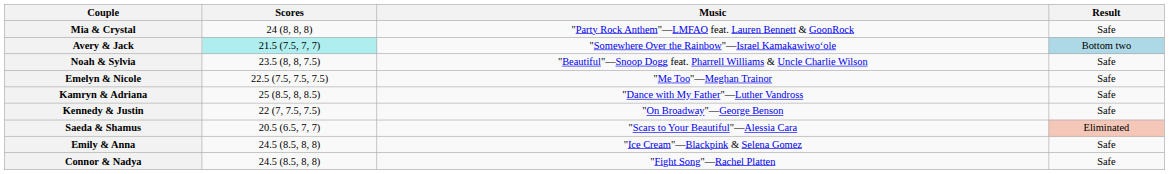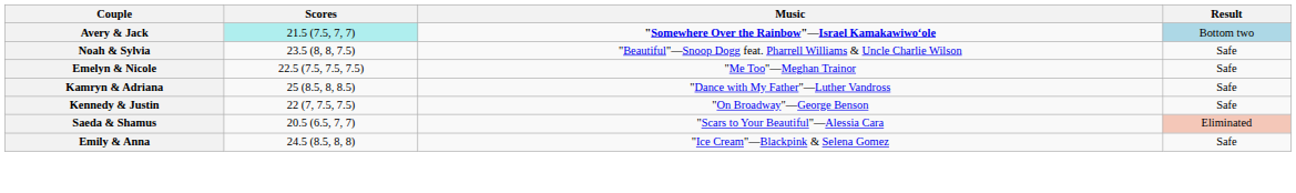- row: Mia & Crystal | 24 (8, 8, 8) | "Party Rock Anthem"—LMFAO feat. Lauren Bennett & GoonRock | Safe
Avery & Jack | Music: normal -> bold
- row: Connor & Nadya | 24.5 (8.5, 8, 8) | "Fight Song"—Rachel Platten | Safe
